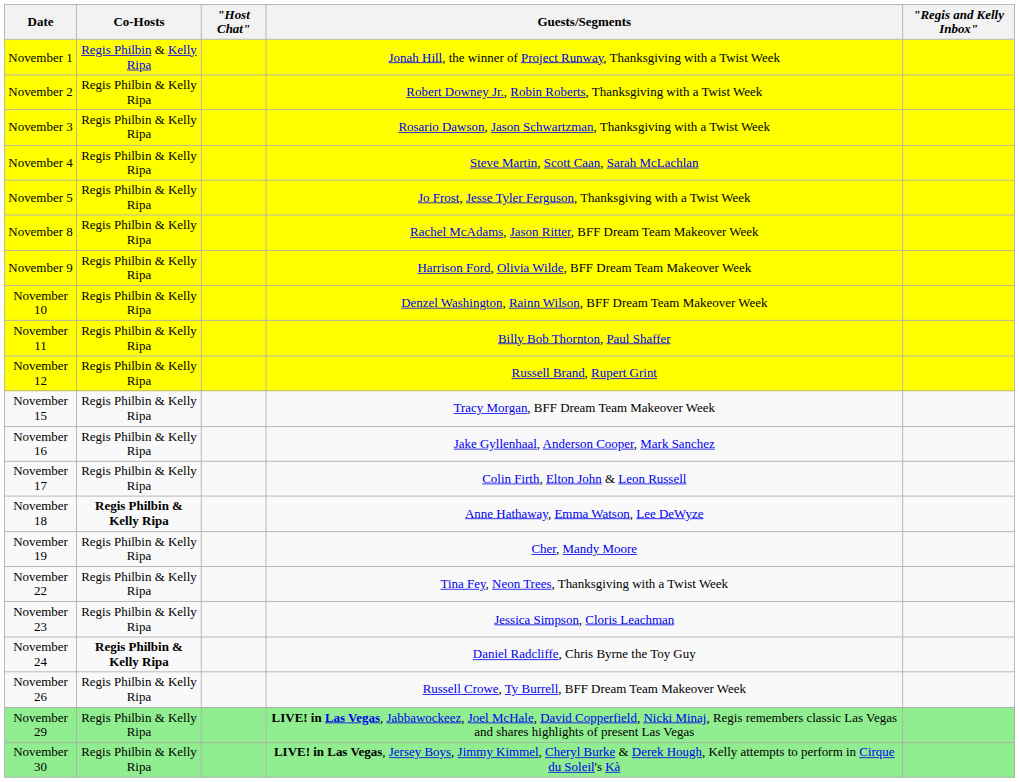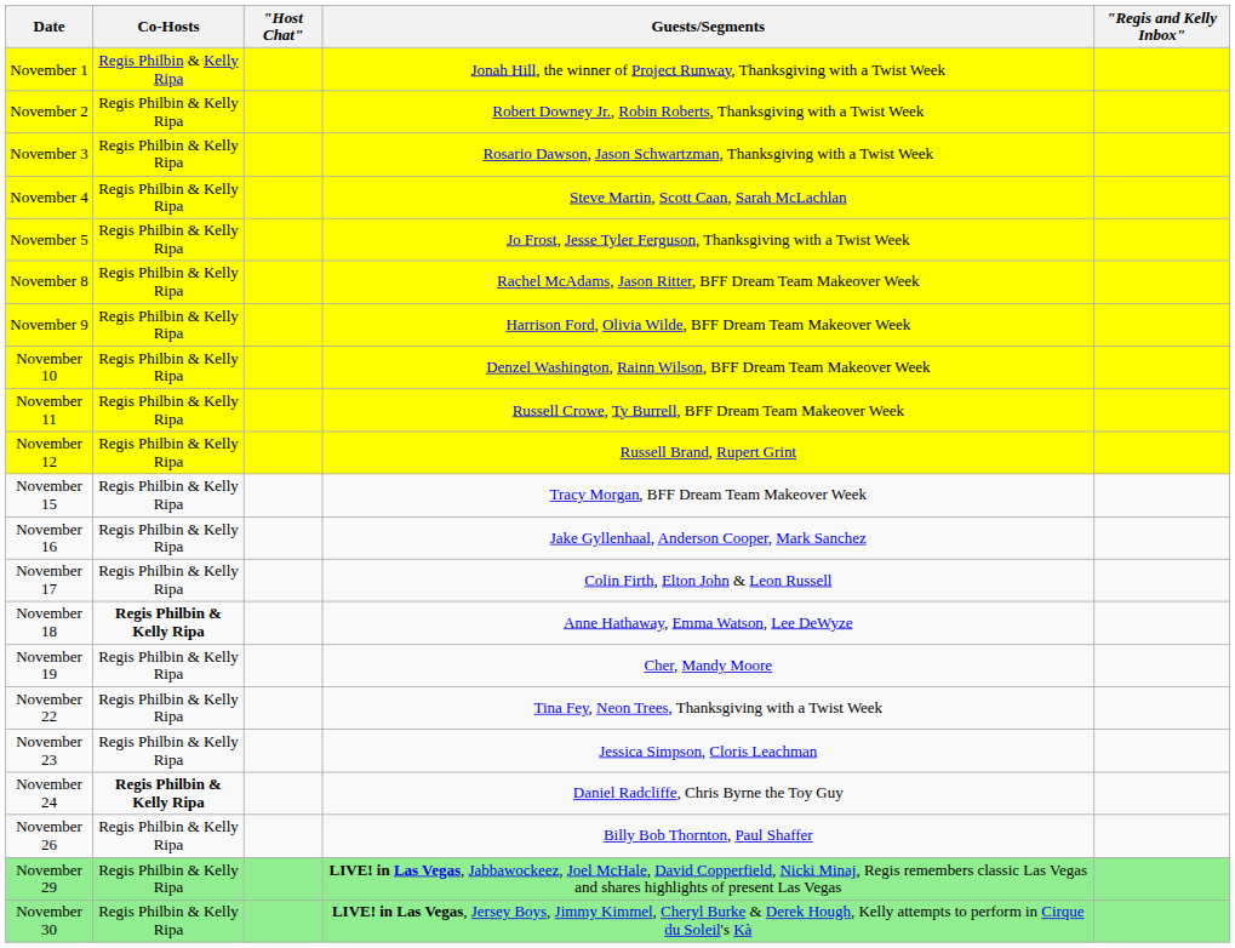November 11 | Guests/Segments: Billy Bob Thornton, Paul Shaffer -> Russell Crowe, Ty Burrell, BFF Dream Team Makeover Week
November 26 | Guests/Segments: Russell Crowe, Ty Burrell, BFF Dream Team Makeover Week -> Billy Bob Thornton, Paul Shaffer
